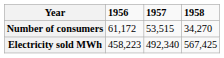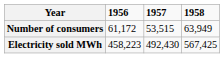Number of consumers | 1958: 34,270 -> 63,949
Electricity sold MWh | 1957: 492,340 -> 492,430
